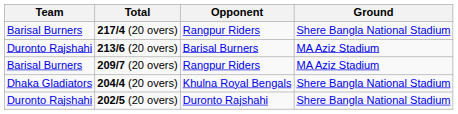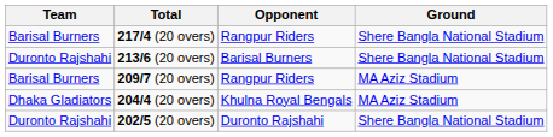213/6 (20 overs) | Ground: MA Aziz Stadium -> Shere Bangla National Stadium
204/4 (20 overs) | Ground: Shere Bangla National Stadium -> MA Aziz Stadium
